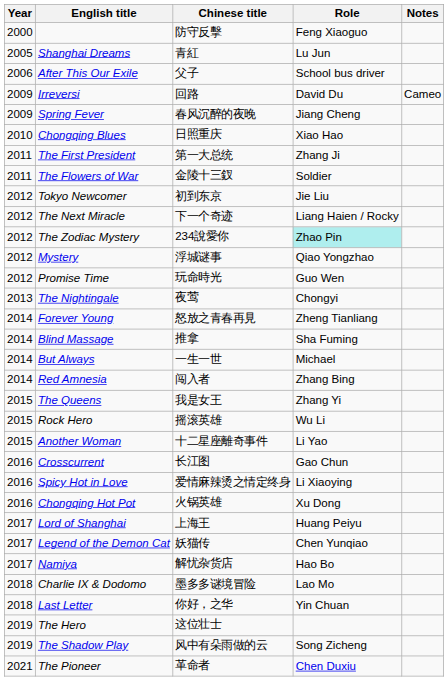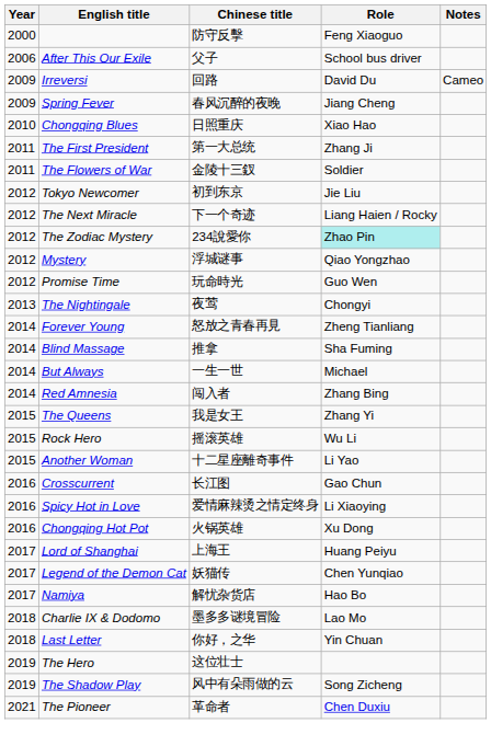- row: 2005 | Shanghai Dreams | 青紅 | Lu Jun
